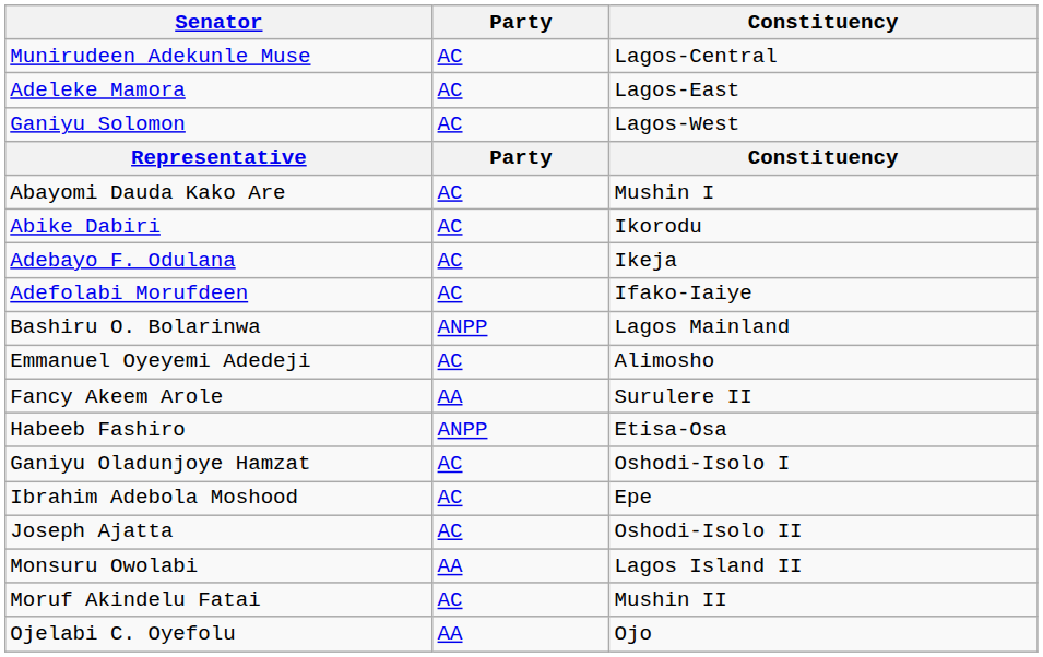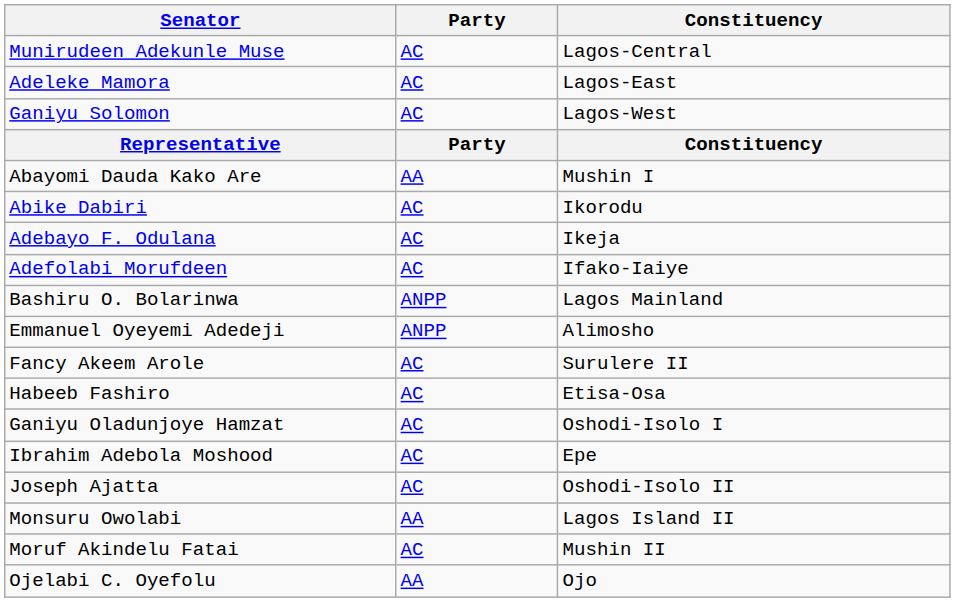Abayomi Dauda Kako Are | Party: AC -> AA
Emmanuel Oyeyemi Adedeji | Party: AC -> ANPP
Fancy Akeem Arole | Party: AA -> AC
Habeeb Fashiro | Party: ANPP -> AC
